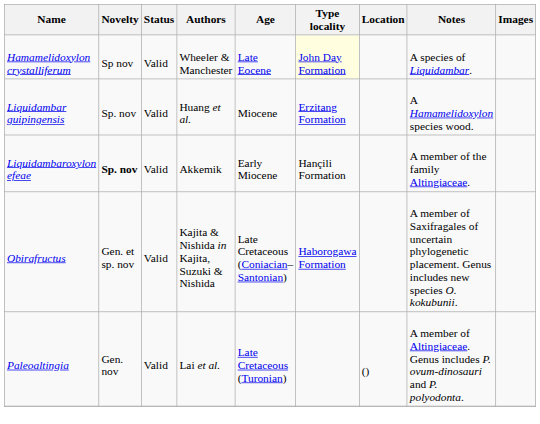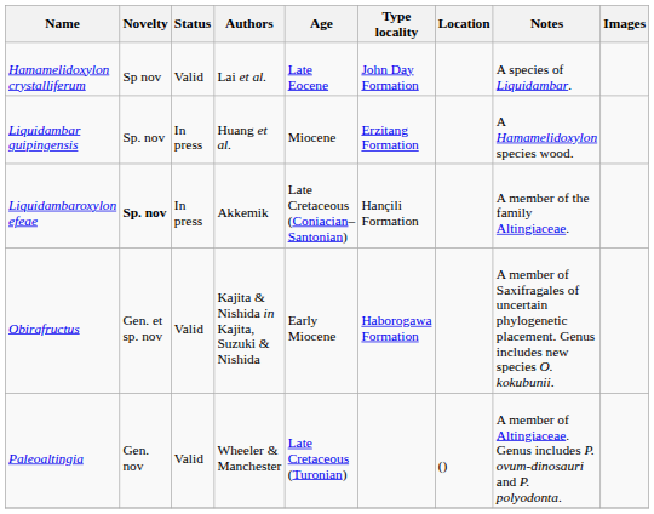Hamamelidoxylon crystalliferum | Authors: Wheeler & Manchester -> Lai et al.
Hamamelidoxylon crystalliferum | Type locality: lightyellow background -> no background
Liquidambar guipingensis | Status: Valid -> In press
Liquidambaroxylon efeae | Status: Valid -> In press
Liquidambaroxylon efeae | Age: Early Miocene -> Late Cretaceous (Coniacian–Santonian)
Obirafructus | Age: Late Cretaceous (Coniacian–Santonian) -> Early Miocene
Paleoaltingia | Authors: Lai et al. -> Wheeler & Manchester
